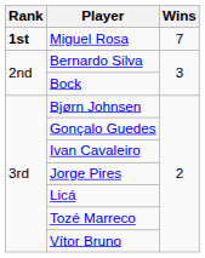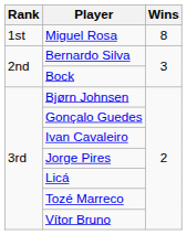Miguel Rosa | Rank: bold -> normal
Miguel Rosa | Wins: 7 -> 8
